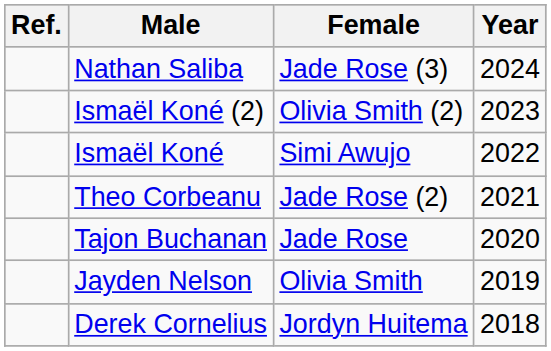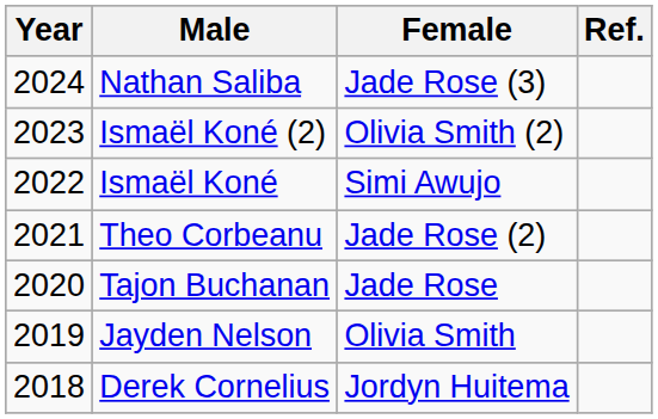columns swapped: Year <-> Ref.
